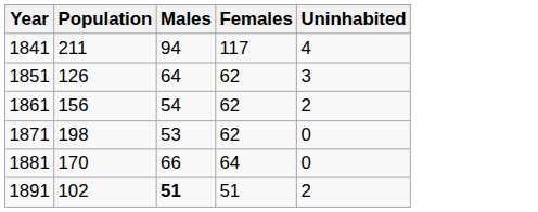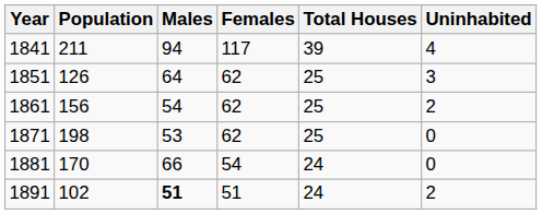+ column: Total Houses | 39 | 25 | 25 | 25 | 24 | 24
1881 | Females: 64 -> 54
